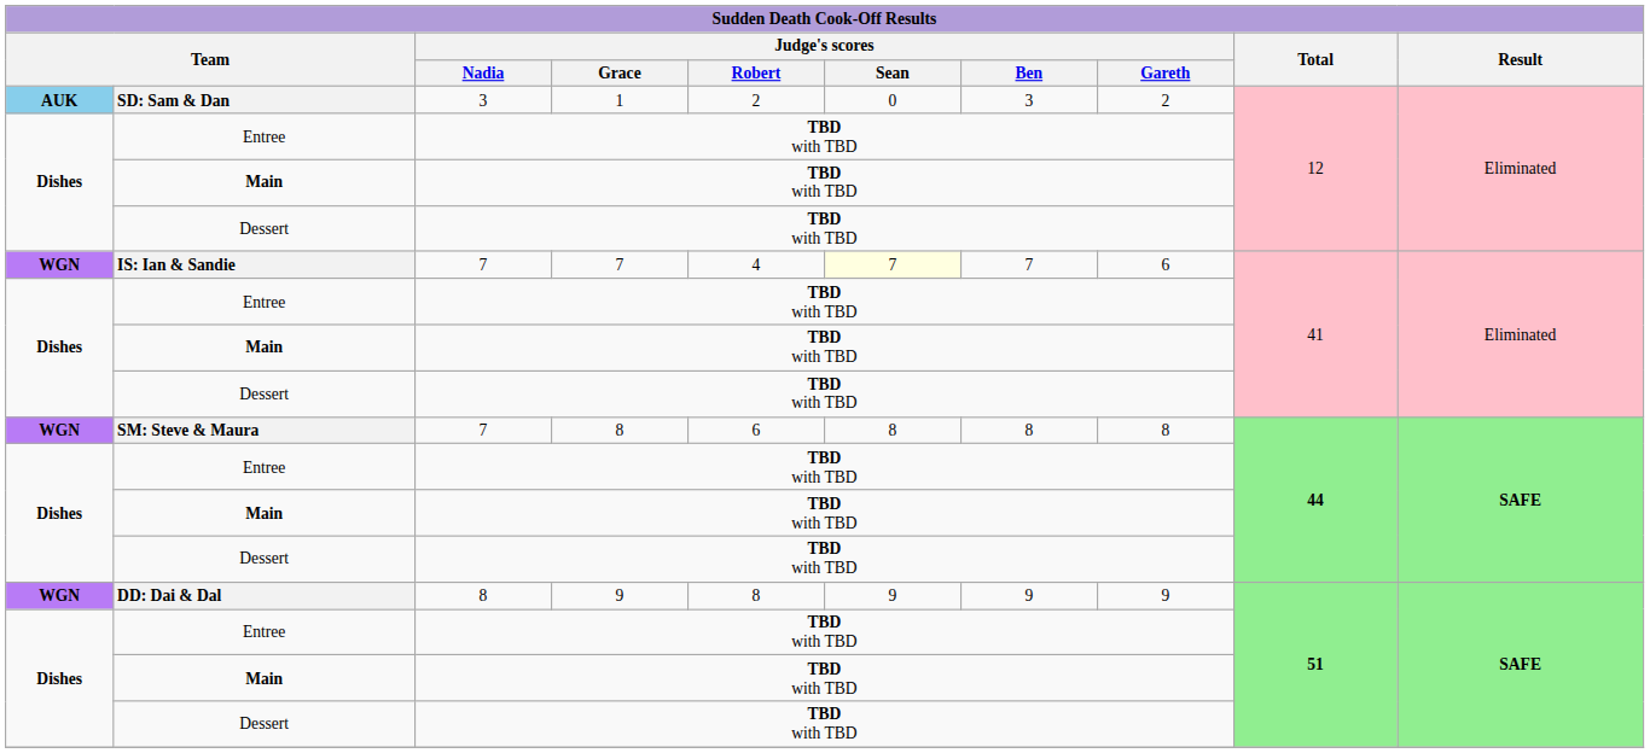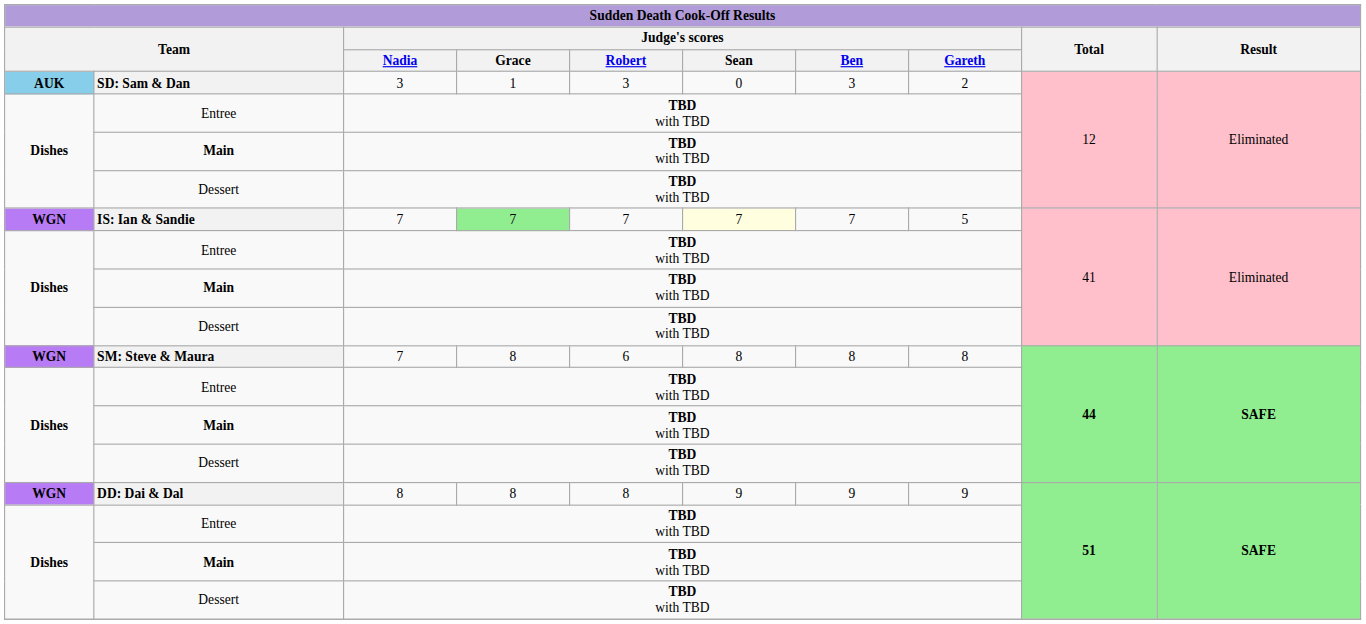SD: Sam & Dan | Judge's scores / Robert: 2 -> 3
IS: Ian & Sandie | Judge's scores / Grace: no background -> lightgreen background
IS: Ian & Sandie | Judge's scores / Robert: 4 -> 7
IS: Ian & Sandie | Judge's scores / Gareth: 6 -> 5
DD: Dai & Dal | Judge's scores / Grace: 9 -> 8
